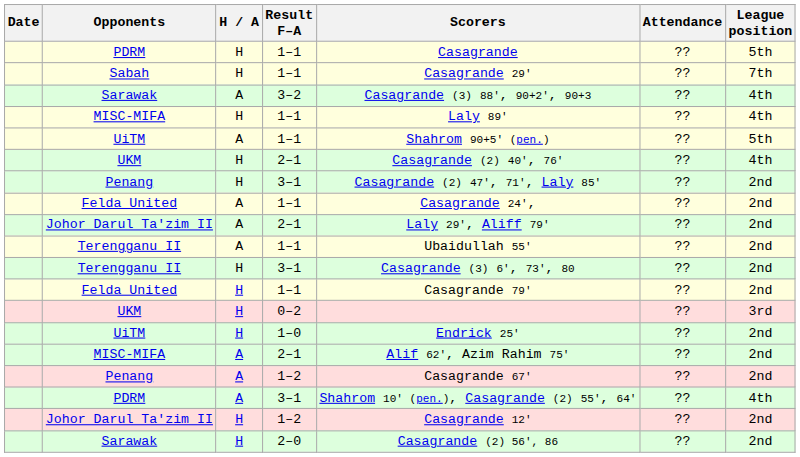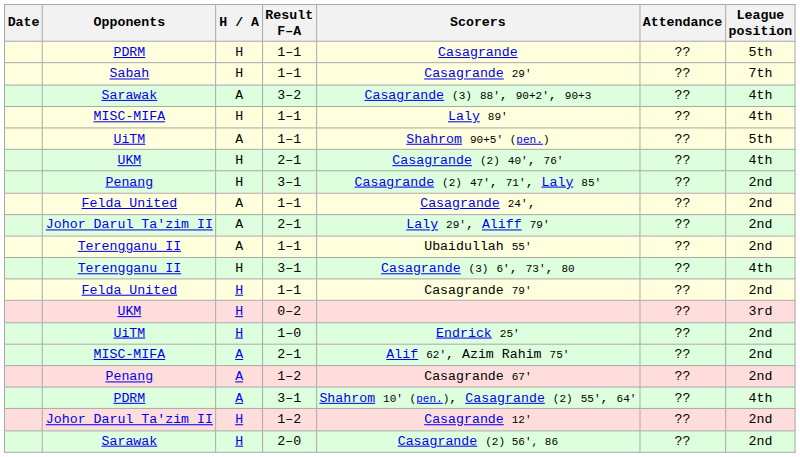Terengganu II / 3–1 | League position: 2nd -> 4th
